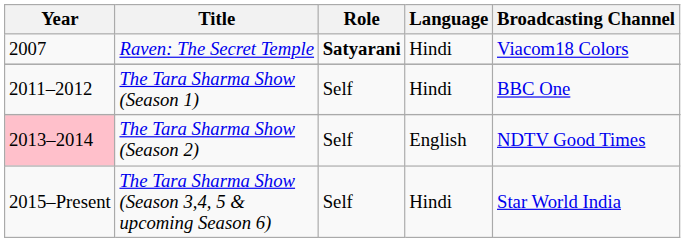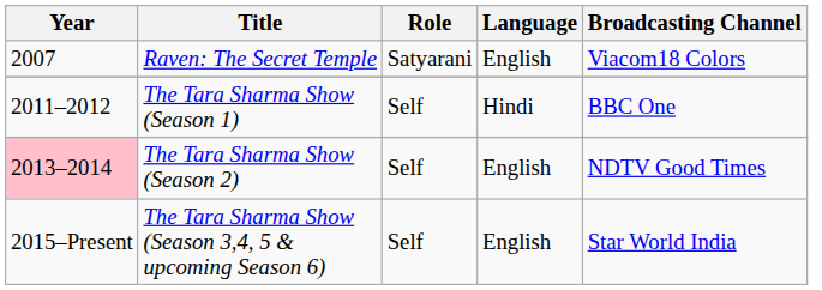Raven: The Secret Temple | Role: bold -> normal
Raven: The Secret Temple | Language: Hindi -> English
The Tara Sharma Show (Season 3,4, 5 & upcoming Season 6) | Language: Hindi -> English
